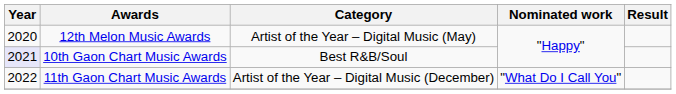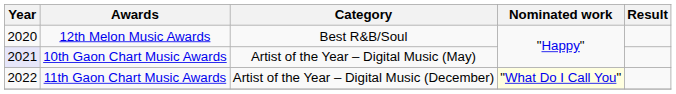12th Melon Music Awards | Category: Artist of the Year – Digital Music (May) -> Best R&B/Soul
10th Gaon Chart Music Awards | Category: Best R&B/Soul -> Artist of the Year – Digital Music (May)
11th Gaon Chart Music Awards | Nominated work: no background -> lightyellow background
